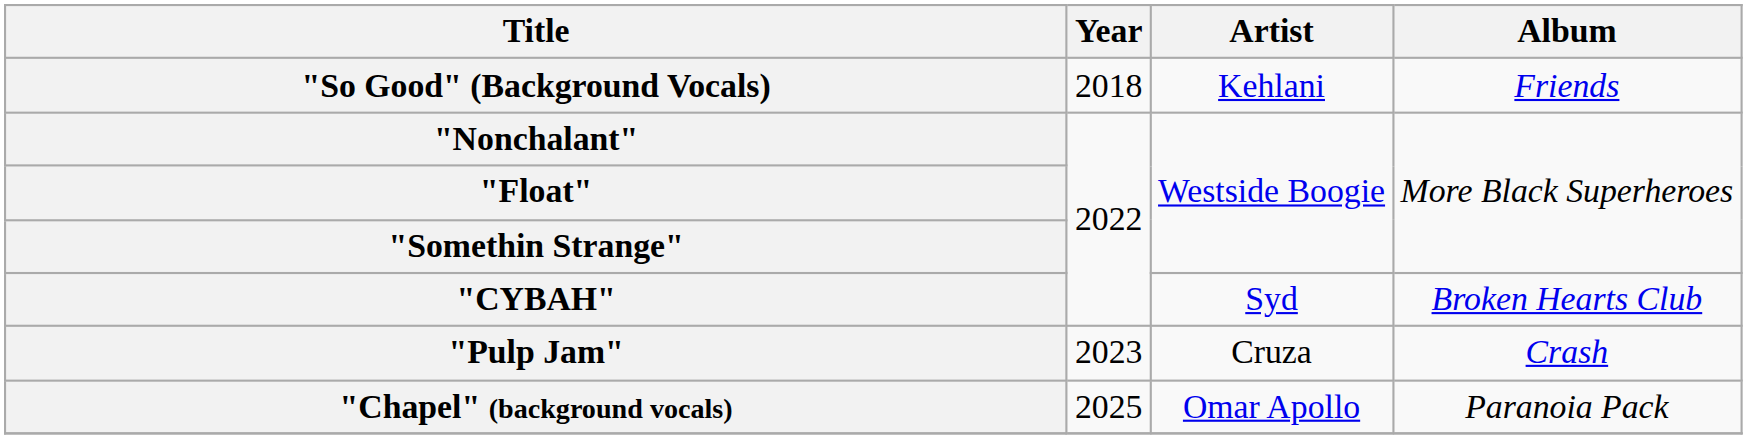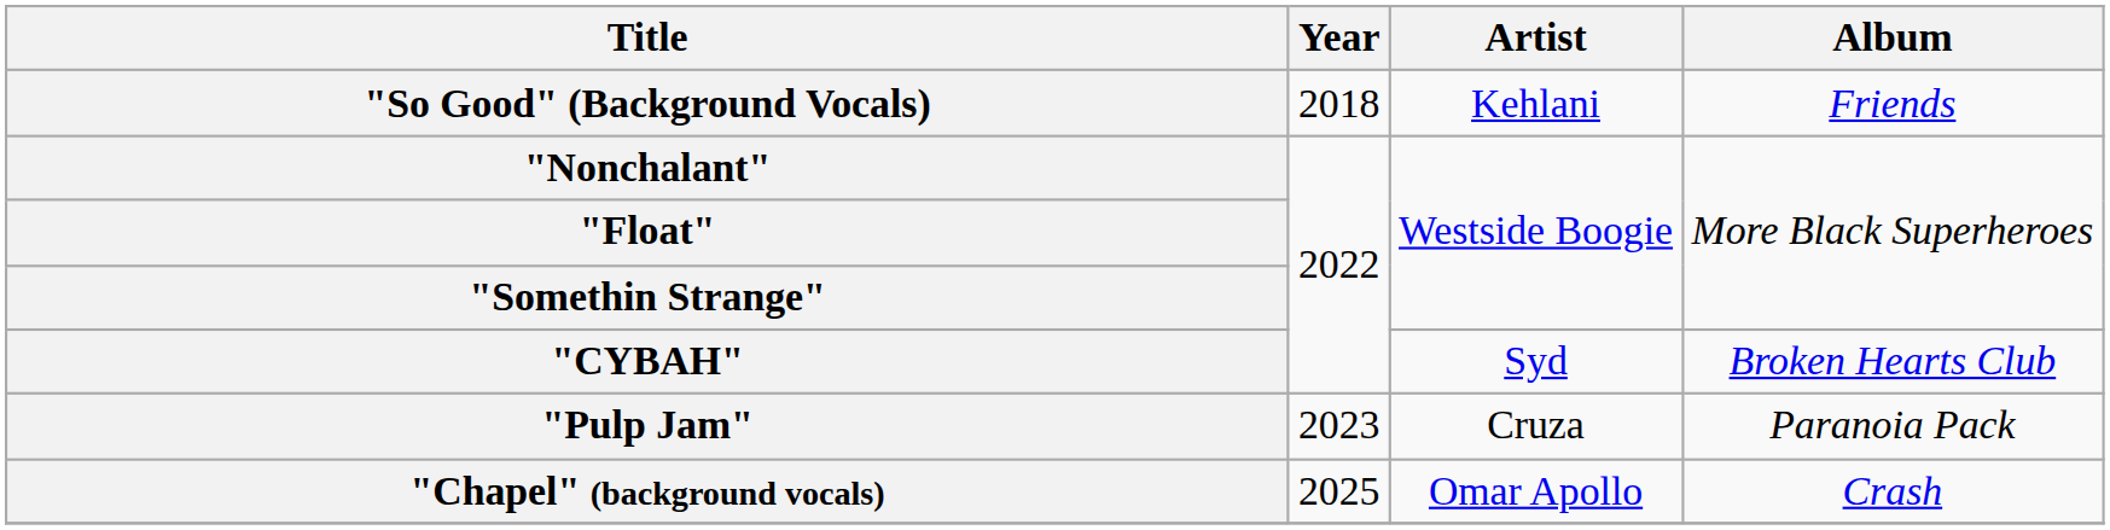"Pulp Jam" | Album: Crash -> Paranoia Pack
"Chapel" (background vocals) | Album: Paranoia Pack -> Crash
